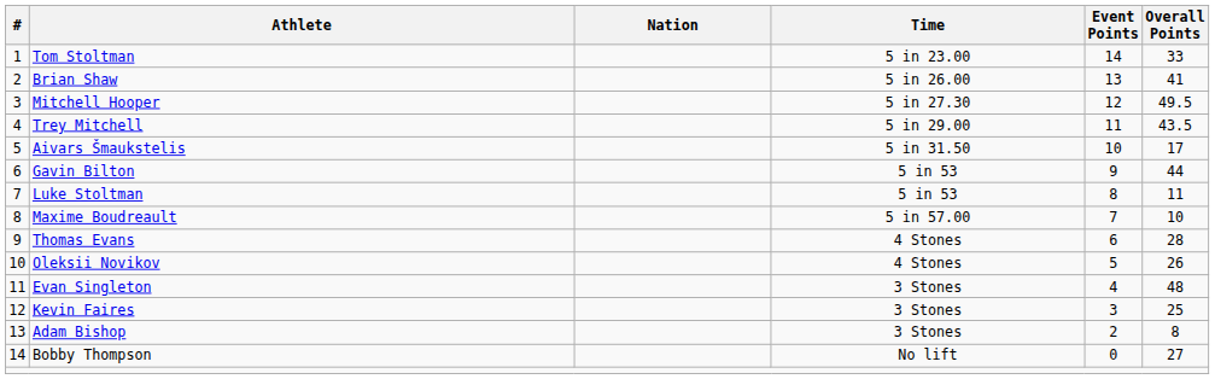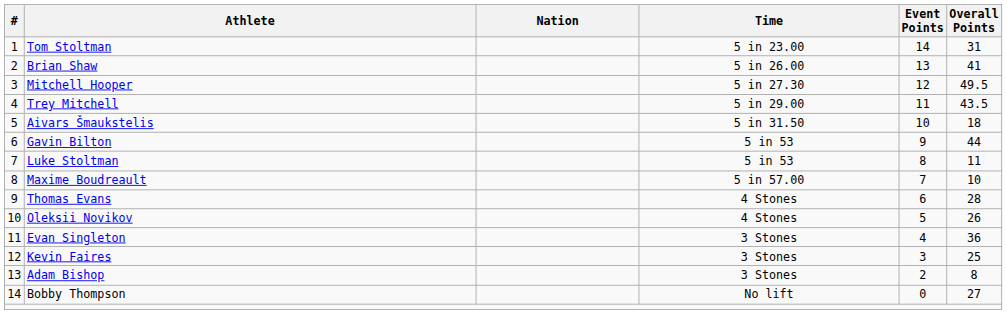Tom Stoltman | Overall Points: 33 -> 31
Aivars Šmaukstelis | Overall Points: 17 -> 18
Evan Singleton | Overall Points: 48 -> 36
